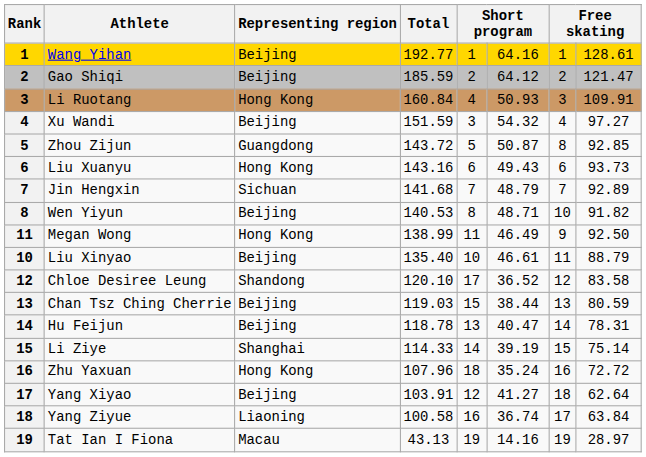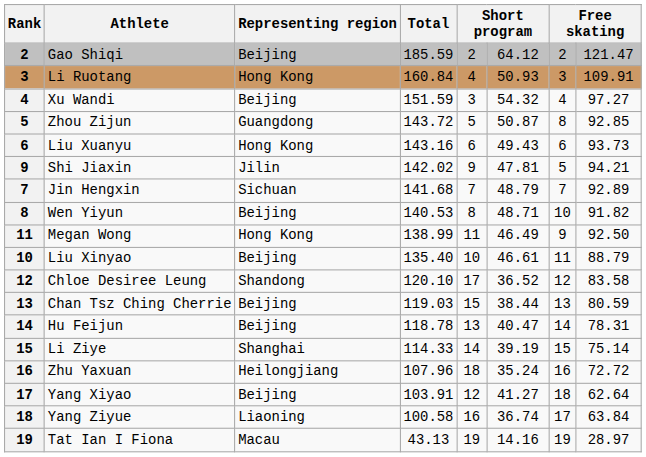- row: 1 | Wang Yihan | Beijing | 192.77 | 1 | 64.16 | 1 | 128.61
+ row: 9 | Shi Jiaxin | Jilin | 142.02 | 9 | 47.81 | 5 | 94.21
Zhu Yaxuan | Representing region: Hong Kong -> Heilongjiang
